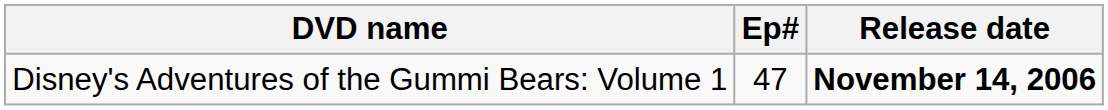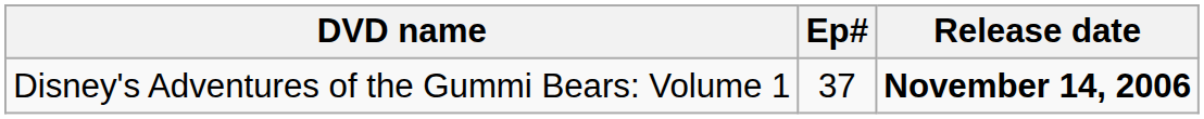Disney's Adventures of the Gummi Bears: Volume 1 | Ep#: 47 -> 37
